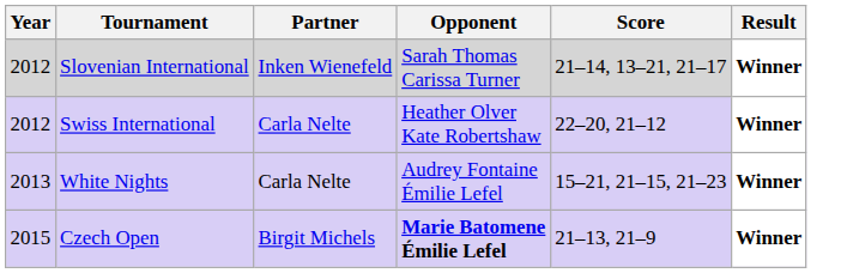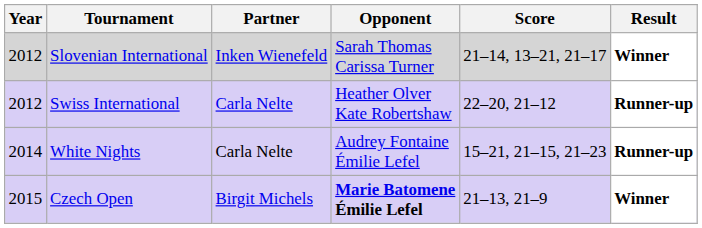Swiss International | Result: Winner -> Runner-up
White Nights | Year: 2013 -> 2014
White Nights | Result: Winner -> Runner-up
